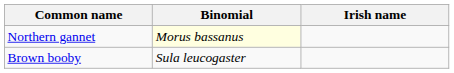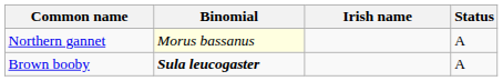+ column: Status | A | A
Brown booby | Binomial: normal -> bold
